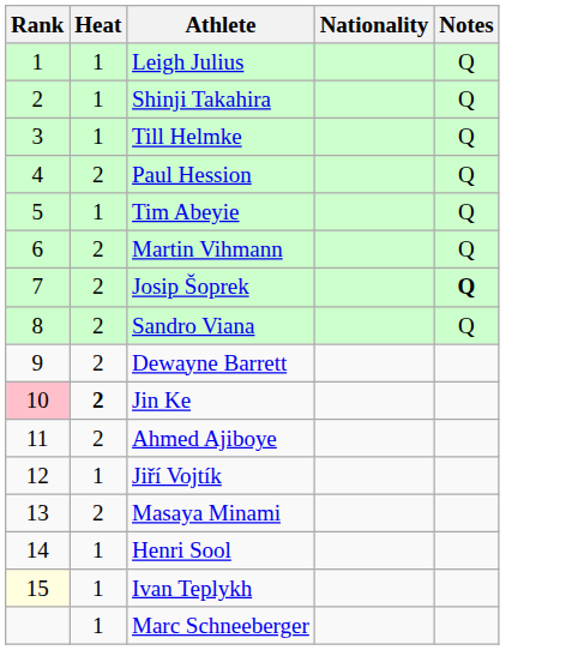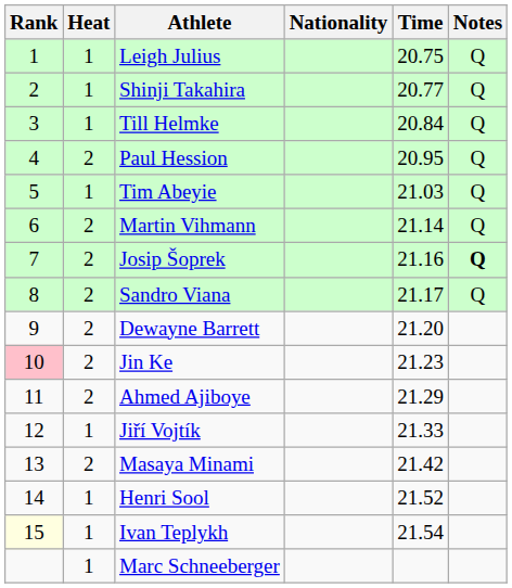+ column: Time | 20.75 | 20.77 | 20.84 | 20.95 | 21.03 | 21.14 | 21.16 | 21.17 | 21.20 | 21.23 | 21.29 | 21.33 | 21.42 | 21.52 | 21.54
Jin Ke | Heat: bold -> normal
